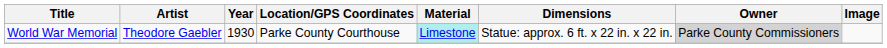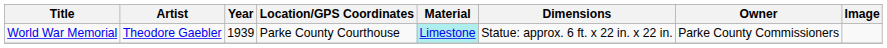World War Memorial | Year: 1930 -> 1939
World War Memorial | Owner: lightgrey background -> no background
